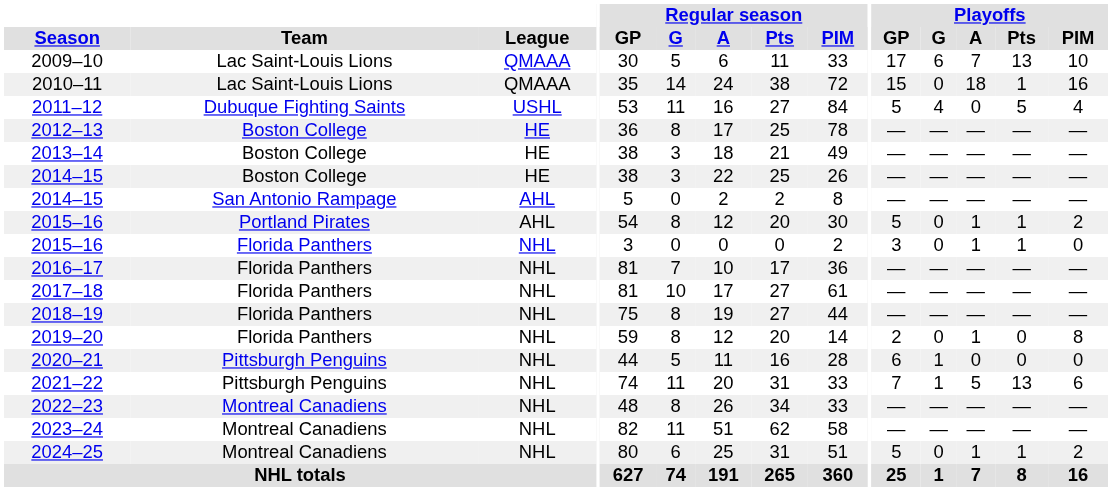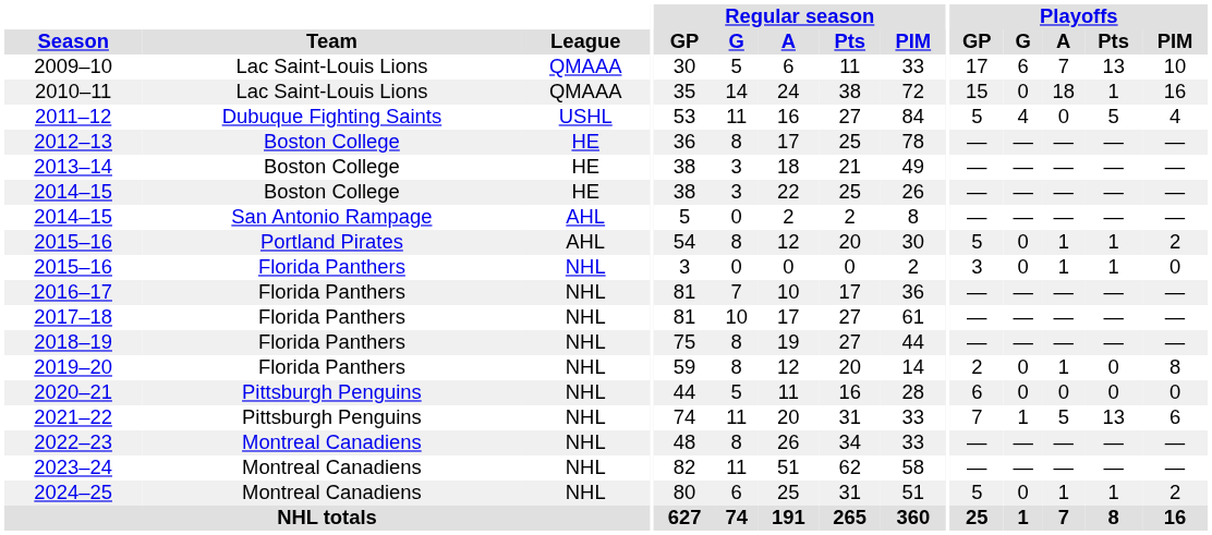2020–21 | Playoffs / G: 1 -> 0
